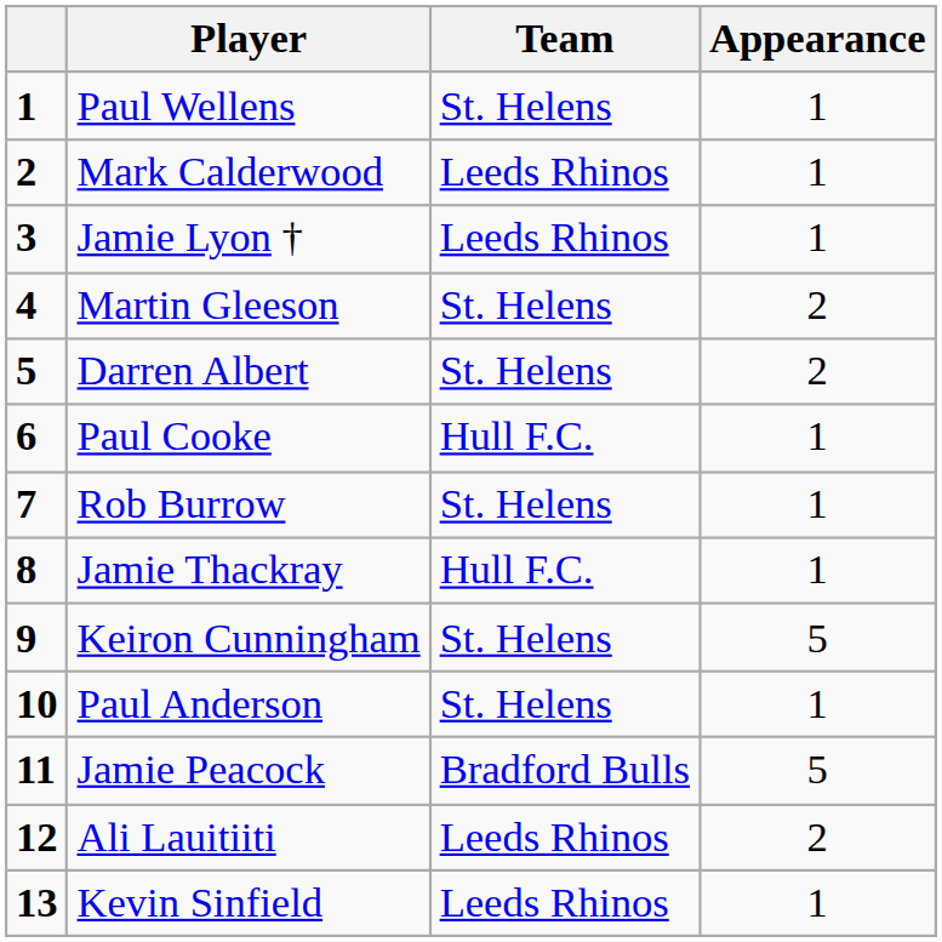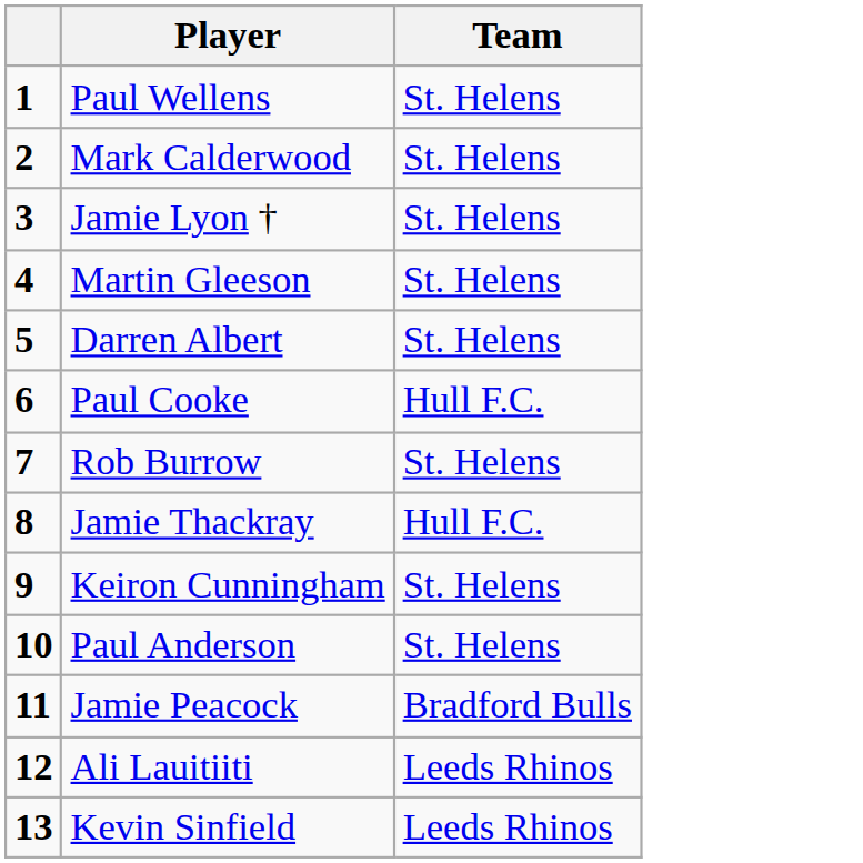- column: Appearance | 1 | 1 | 1 | 2 | 2 | 1 | 1 | 1 | 5 | 1 | 5 | 2 | 1
Mark Calderwood | Team: Leeds Rhinos -> St. Helens
Jamie Lyon † | Team: Leeds Rhinos -> St. Helens
